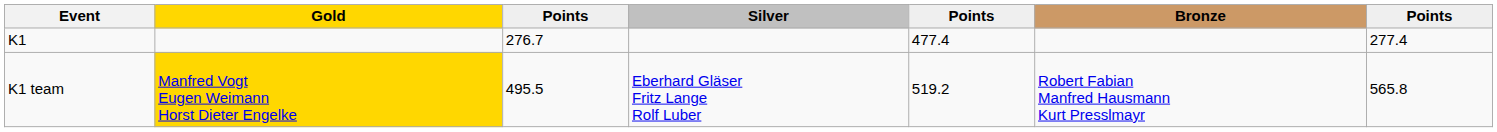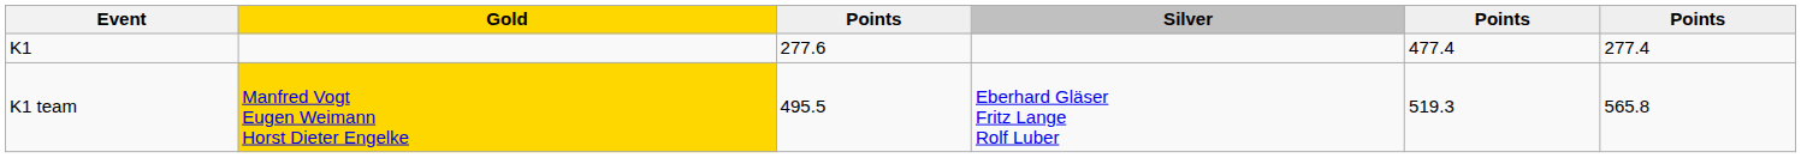- column: Bronze | Robert Fabian Manfred Hausmann Kurt Presslmayr
K1 | column 3: 276.7 -> 277.6
K1 team | column 5: 519.2 -> 519.3
